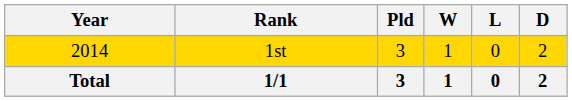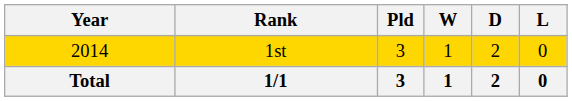columns swapped: D <-> L
